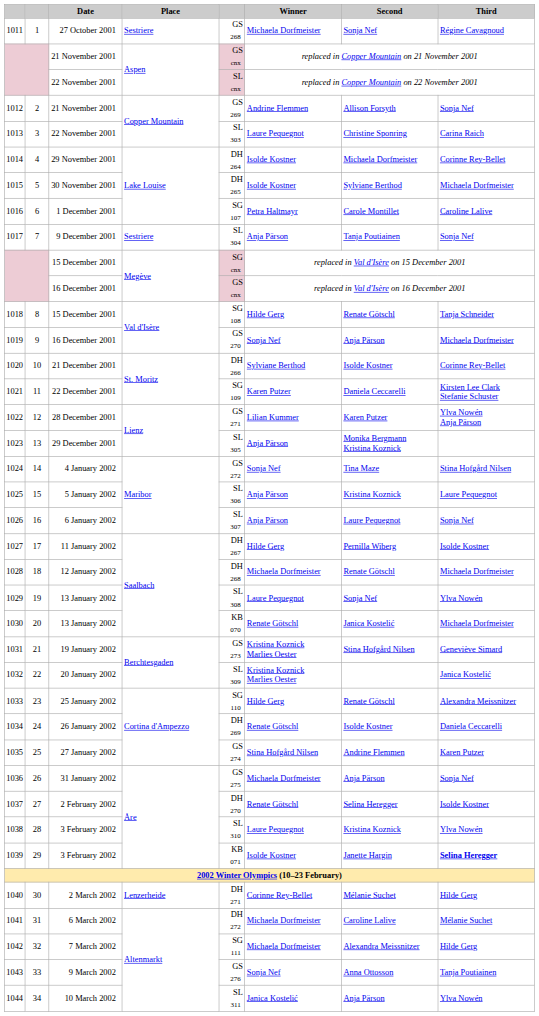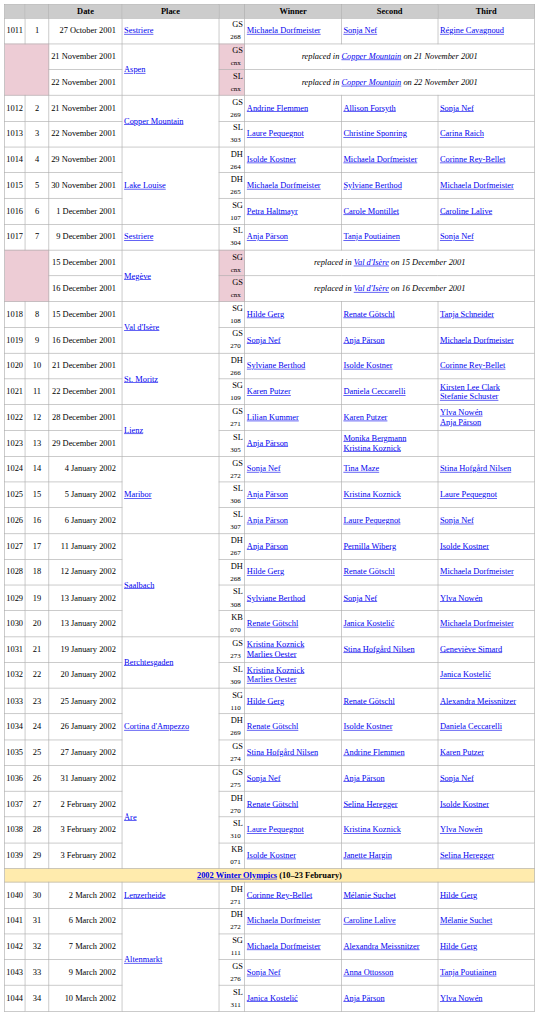1015 | Winner: Isolde Kostner -> Michaela Dorfmeister
1027 | Winner: Hilde Gerg -> Anja Pärson
1028 | Winner: Michaela Dorfmeister -> Hilde Gerg
1029 | Winner: Laure Pequegnot -> Sylviane Berthod
1036 | Winner: Michaela Dorfmeister -> Sonja Nef
1039 | Third: bold -> normal
